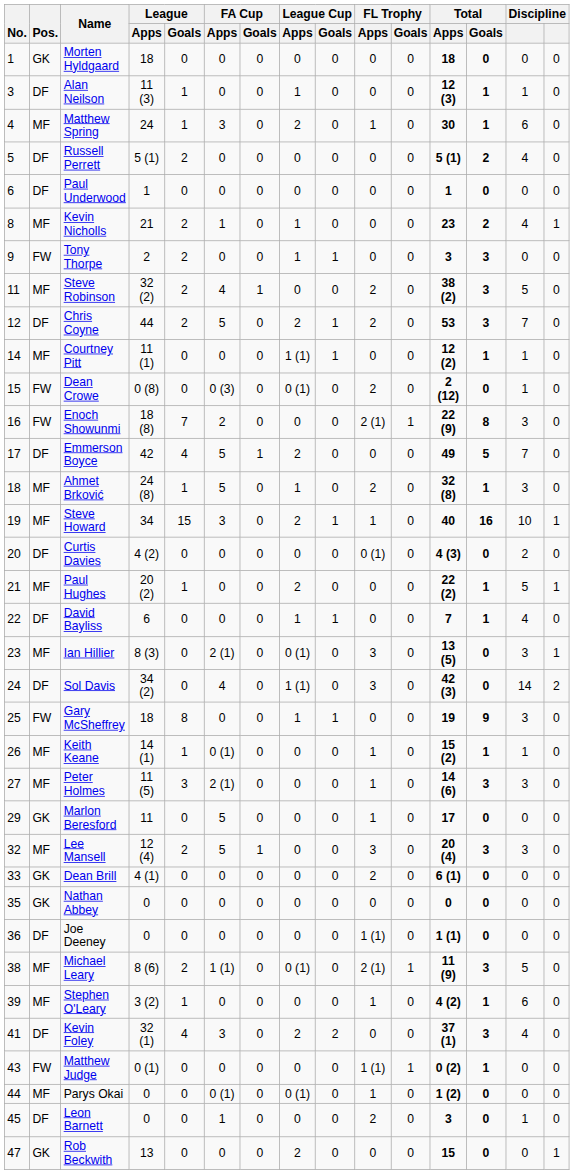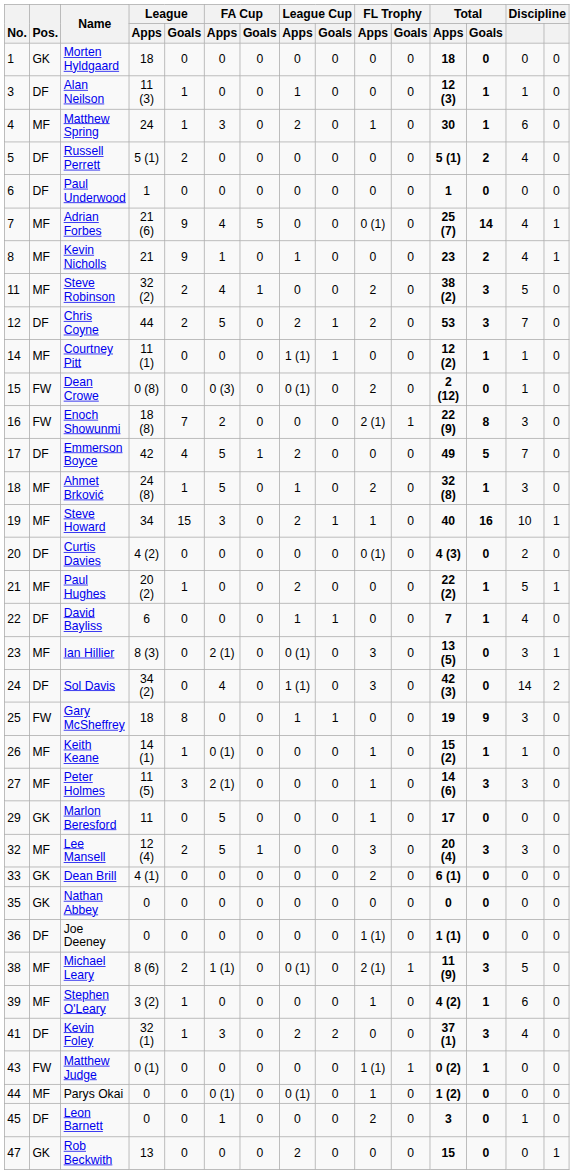+ row: 7 | MF | Adrian Forbes | 21 (6) | 9 | 4 | 5 | 0 | 0 | 0 (1) | 0 | 25 (7) | 14 | 4 | 1
Kevin Nicholls | League / Goals: 2 -> 9
- row: 9 | FW | Tony Thorpe | 2 | 2 | 0 | 0 | 1 | 1 | 0 | 0 | 3 | 3 | 0 | 0
Kevin Foley | League / Goals: 4 -> 1
